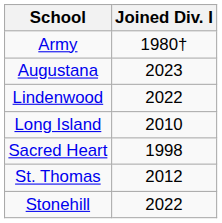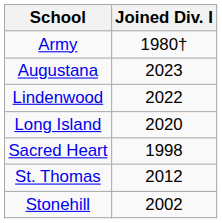Long Island | Joined Div. I: 2010 -> 2020
Stonehill | Joined Div. I: 2022 -> 2002
